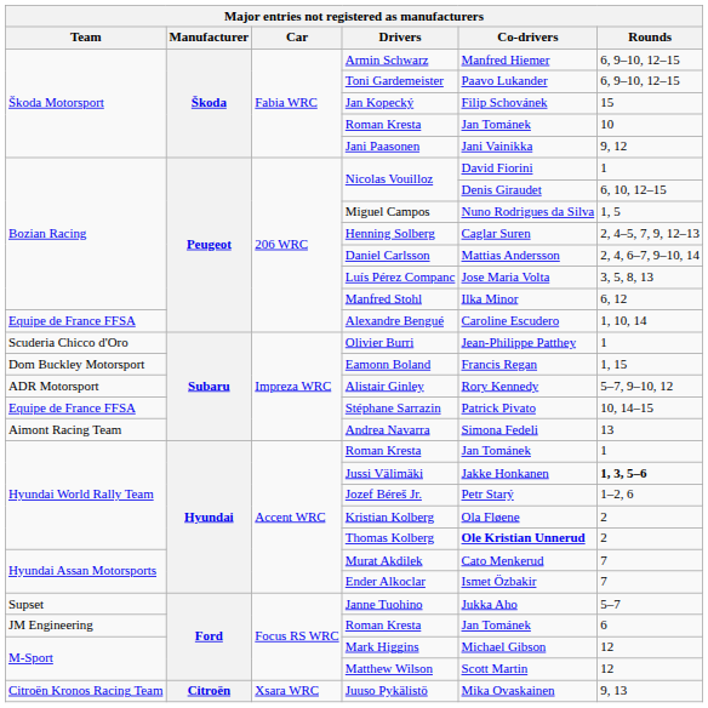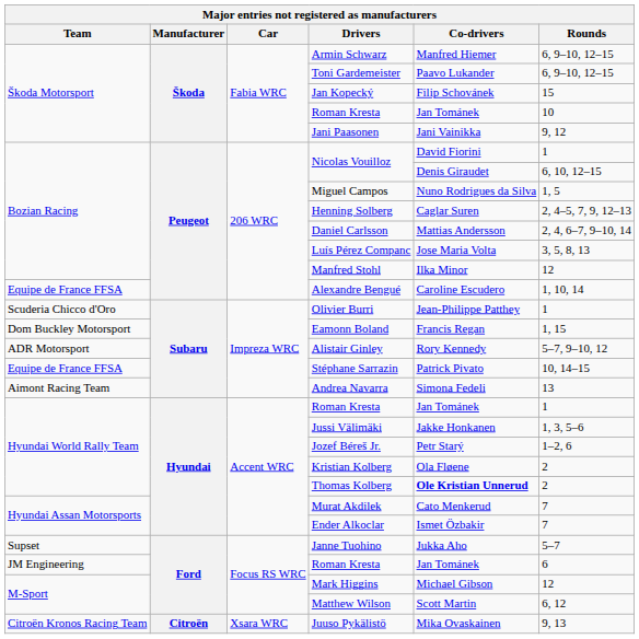Manfred Stohl | Rounds: 6, 12 -> 12
Jussi Välimäki | Rounds: bold -> normal
Matthew Wilson | Rounds: 12 -> 6, 12
